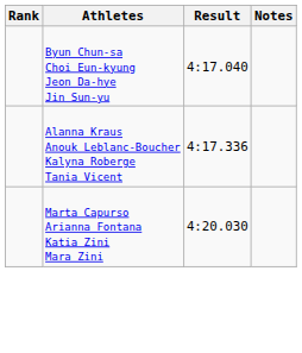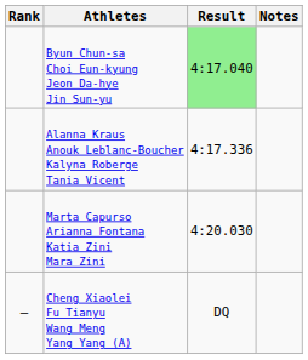Byun Chun-sa Choi Eun-kyung Jeon Da-hye Jin Sun-yu | Result: no background -> lightgreen background
+ row: – | Cheng Xiaolei Fu Tianyu Wang Meng Yang Yang (A) | DQ
